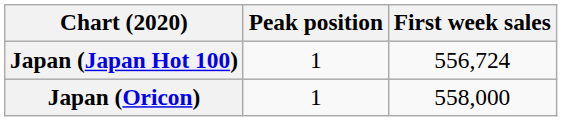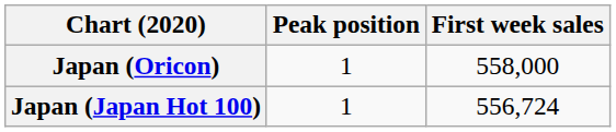rows swapped: Japan (Japan Hot 100) <-> Japan (Oricon)
